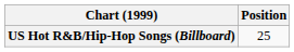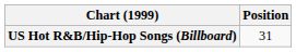US Hot R&B/Hip-Hop Songs (Billboard) | Position: 25 -> 31
